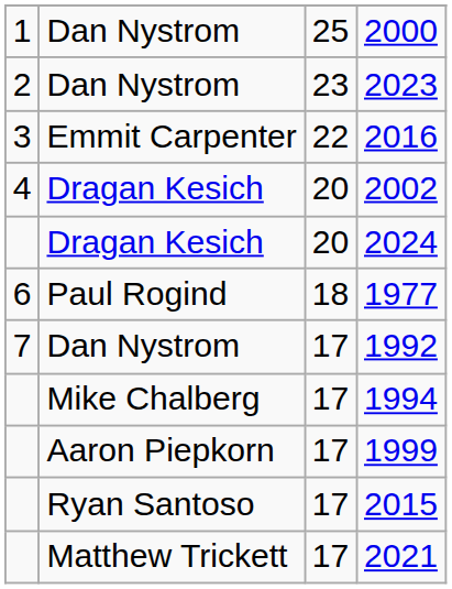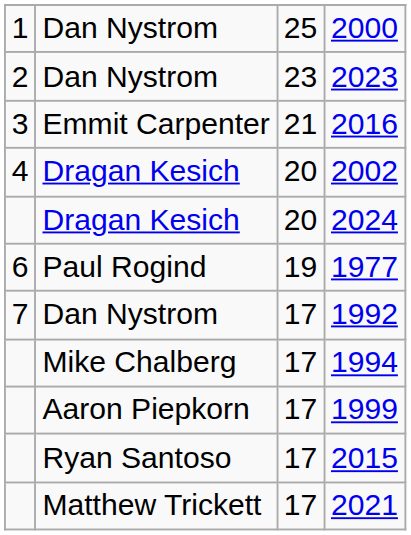2016 | column 3: 22 -> 21
1977 | column 3: 18 -> 19
